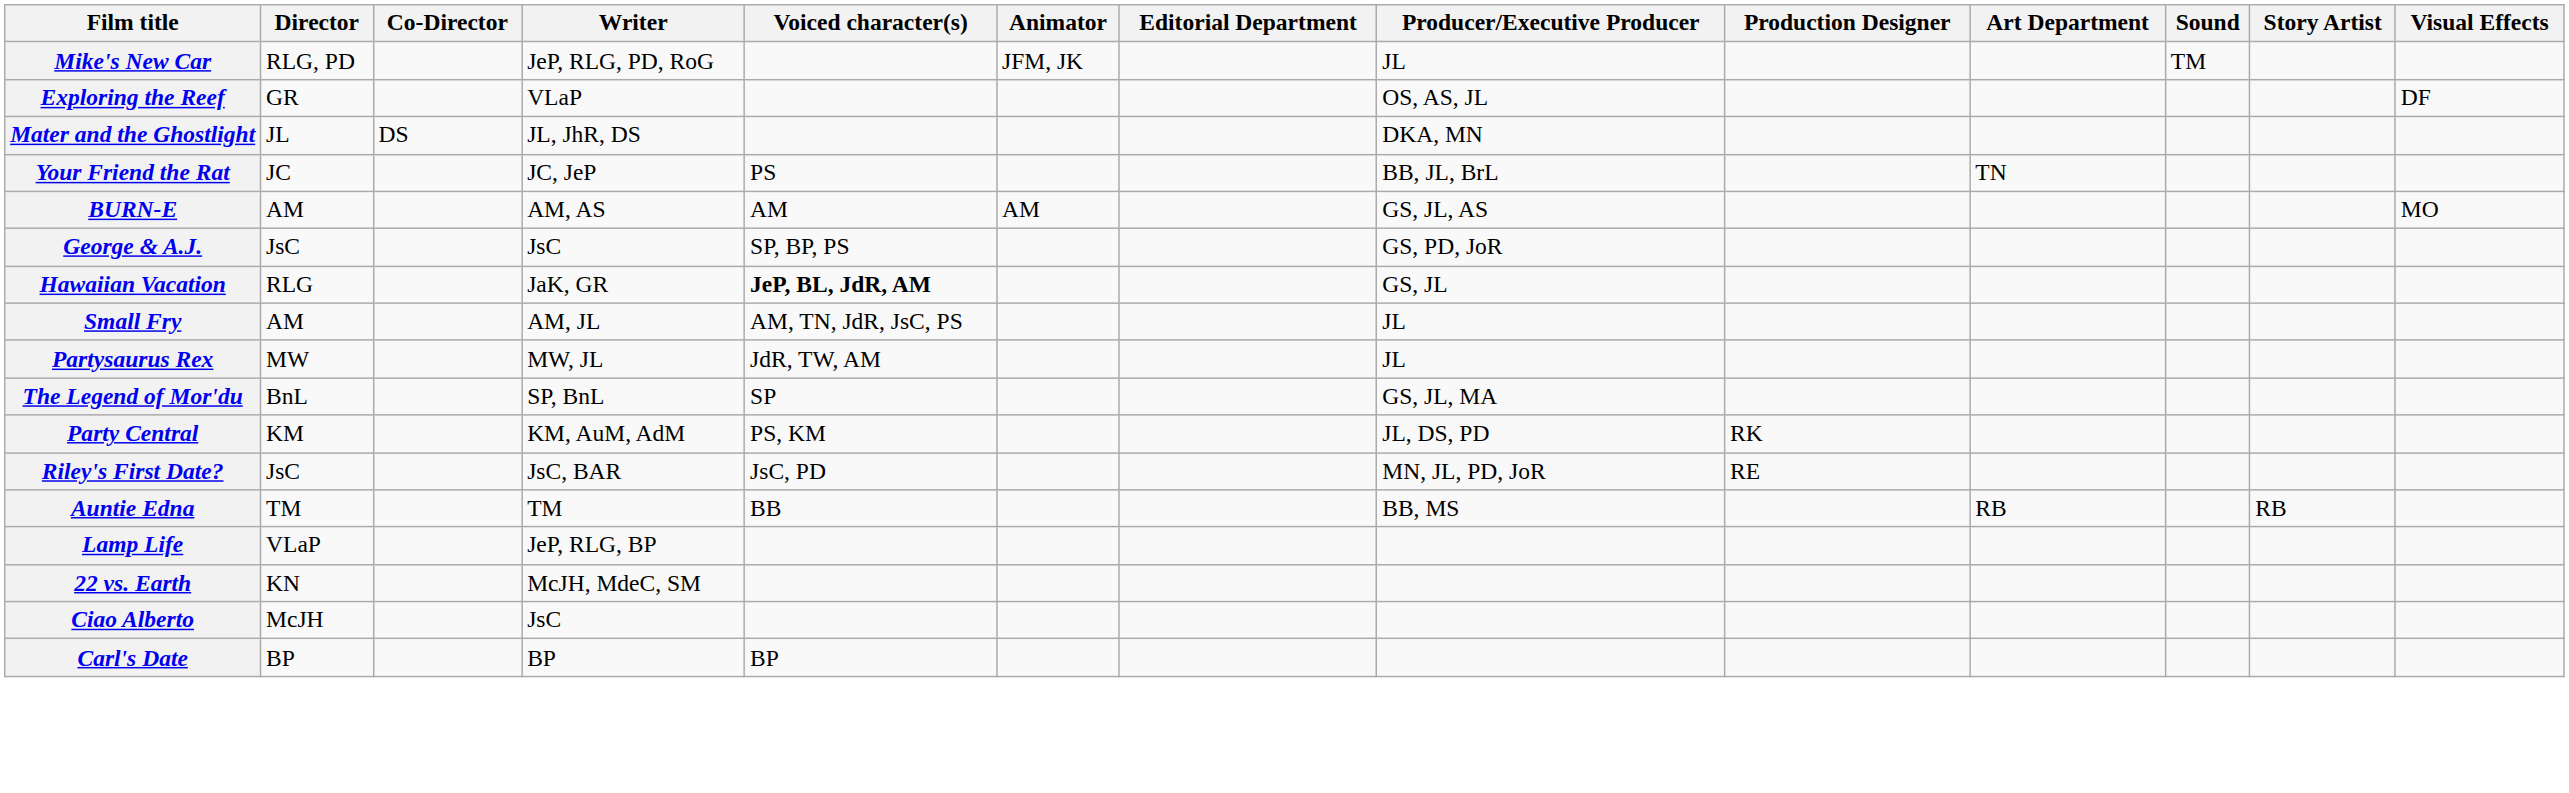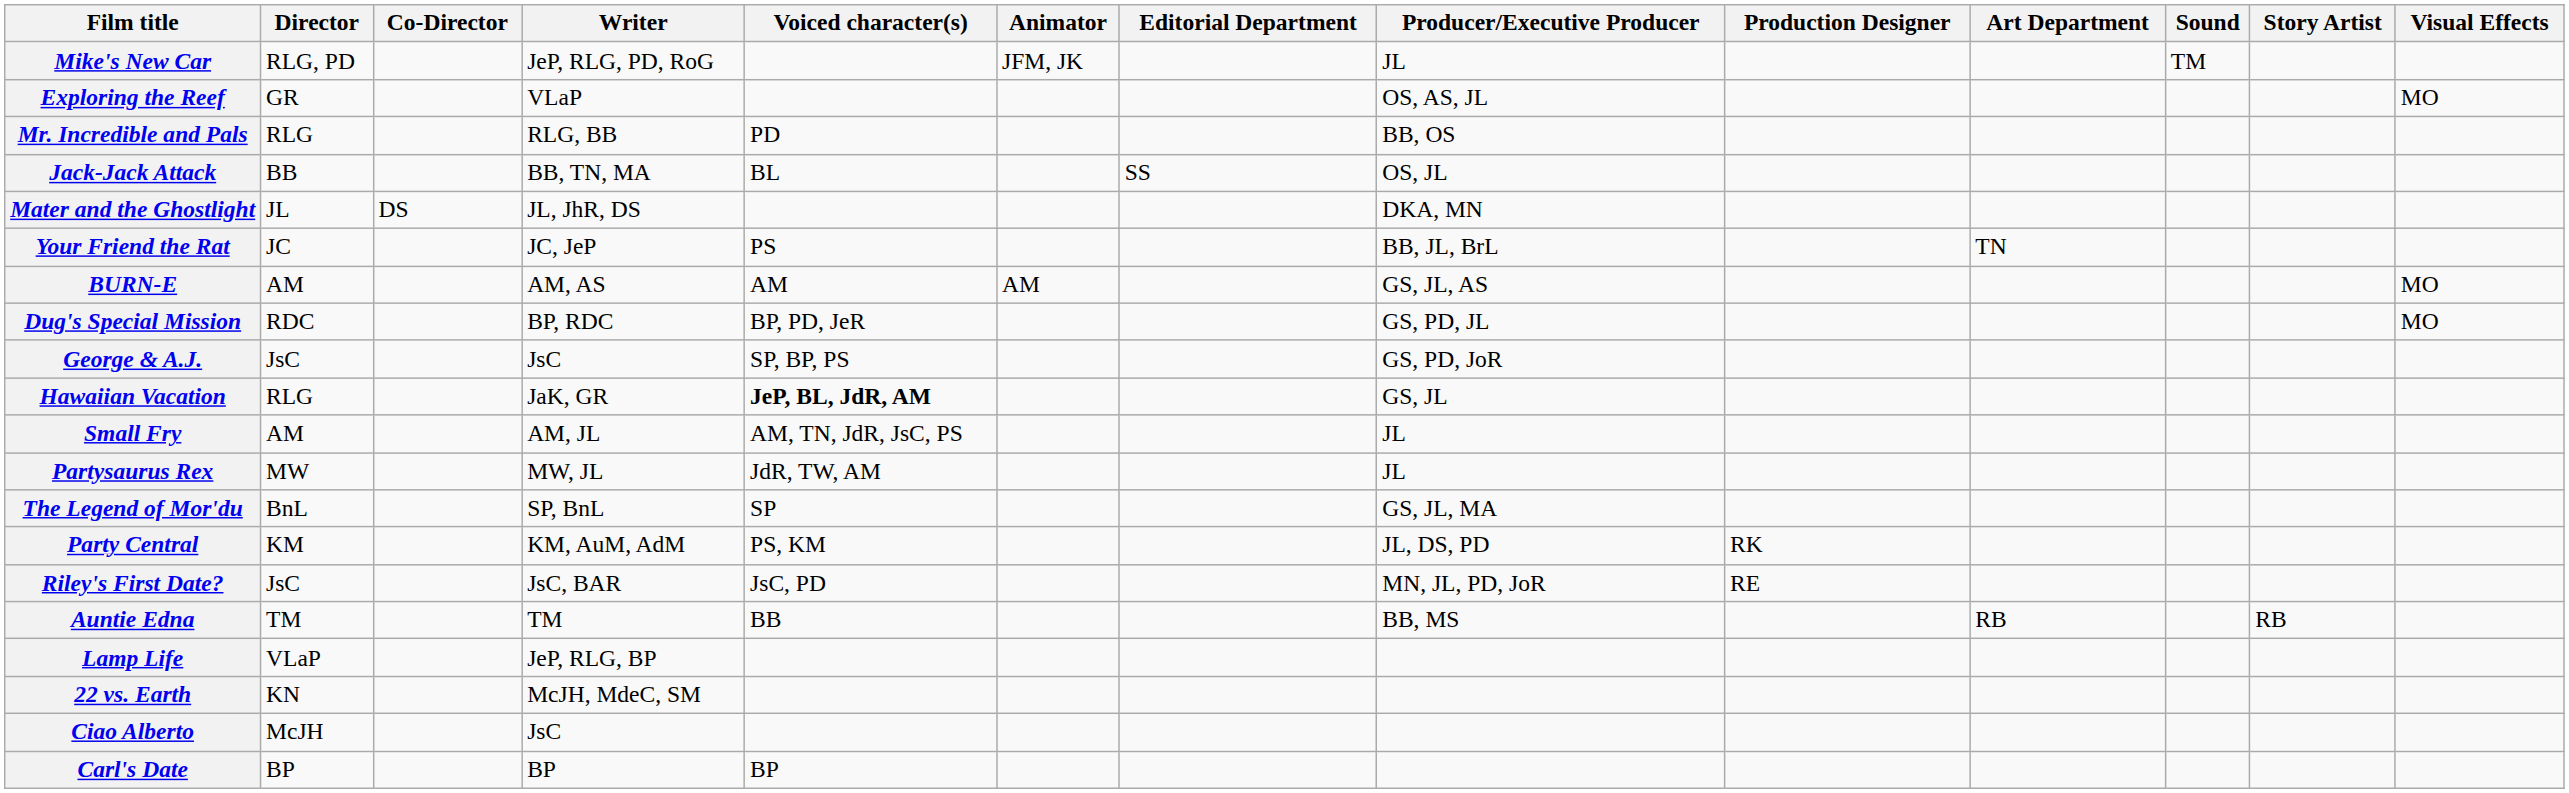Exploring the Reef | Visual Effects: DF -> MO
+ row: Mr. Incredible and Pals | RLG | RLG, BB | PD | BB, OS
+ row: Jack-Jack Attack | BB | BB, TN, MA | BL | SS | OS, JL
+ row: Dug's Special Mission | RDC | BP, RDC | BP, PD, JeR | GS, PD, JL | MO
